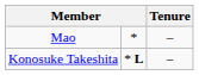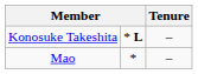rows swapped: Konosuke Takeshita <-> Mao
